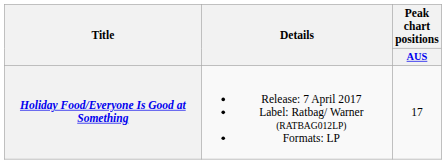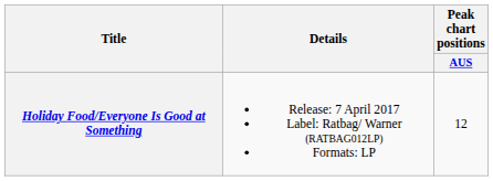Holiday Food/Everyone Is Good at Something | Peak chart positions / AUS: 17 -> 12
